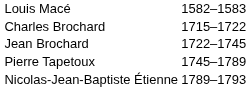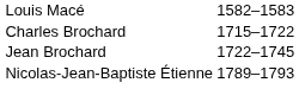- row: Pierre Tapetoux | 1745–1789
